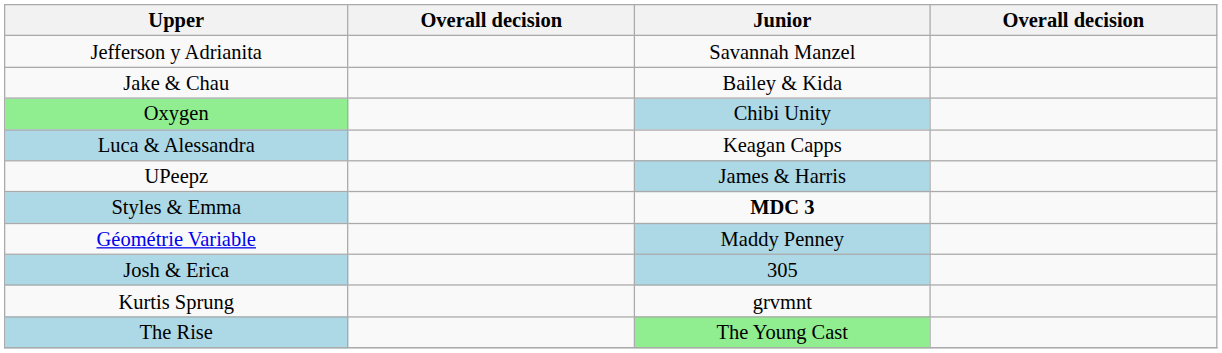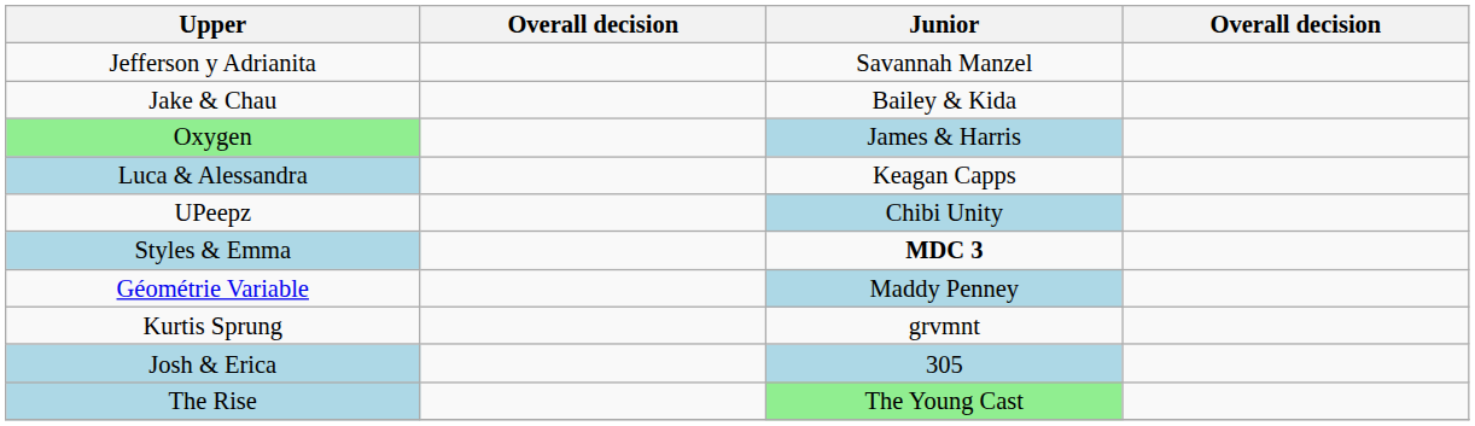Oxygen | Junior: Chibi Unity -> James & Harris
UPeepz | Junior: James & Harris -> Chibi Unity
rows swapped: Kurtis Sprung <-> Josh & Erica
